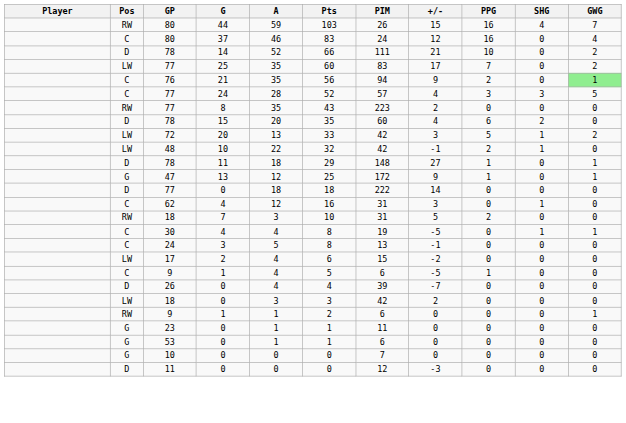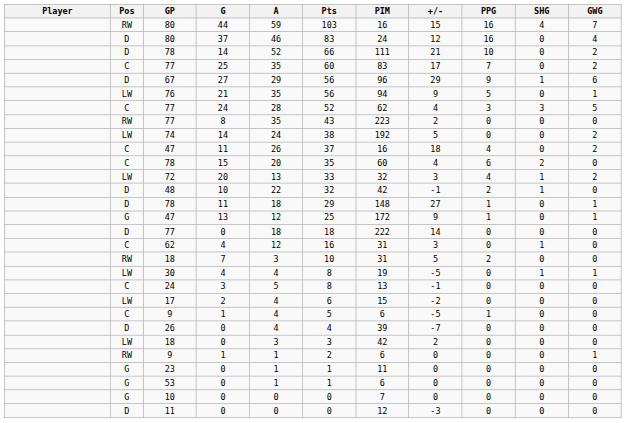80 / 44 | PIM: 26 -> 16
80 / 37 | Pos: C -> D
77 / 25 | Pos: LW -> C
+ row: D | 67 | 27 | 29 | 56 | 96 | 29 | 9 | 1 | 6
76 | Pos: C -> LW
76 | PPG: 2 -> 5
76 | GWG: lightgreen background -> no background
77 / 24 | PIM: 57 -> 62
+ row: LW | 74 | 14 | 24 | 38 | 192 | 5 | 0 | 0 | 2
+ row: C | 47 | 11 | 26 | 37 | 16 | 18 | 4 | 0 | 2
78 / 15 | Pos: D -> C
72 | PIM: 42 -> 32
72 | PPG: 5 -> 4
48 | Pos: LW -> D
30 | Pos: C -> LW
